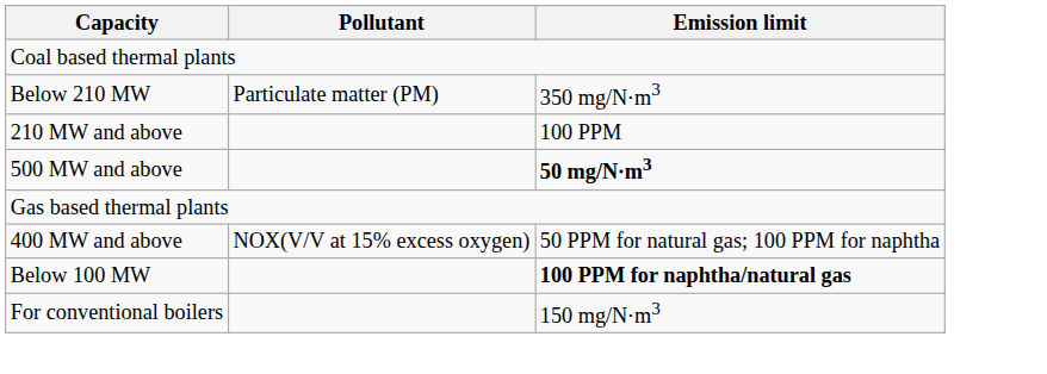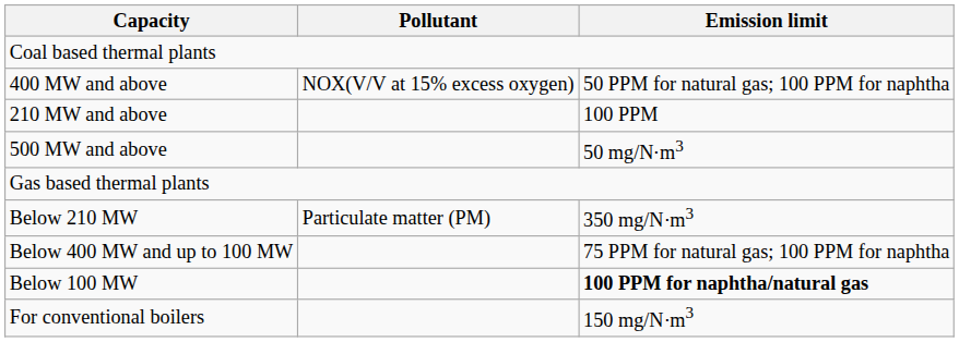rows swapped: Below 210 MW <-> 400 MW and above
500 MW and above | Emission limit: bold -> normal
+ row: Below 400 MW and up to 100 MW | 75 PPM for natural gas; 100 PPM for naphtha
